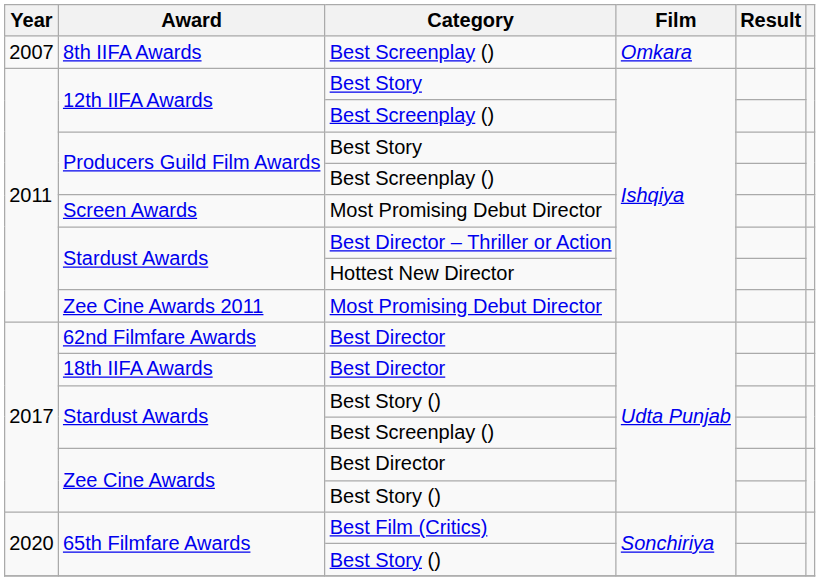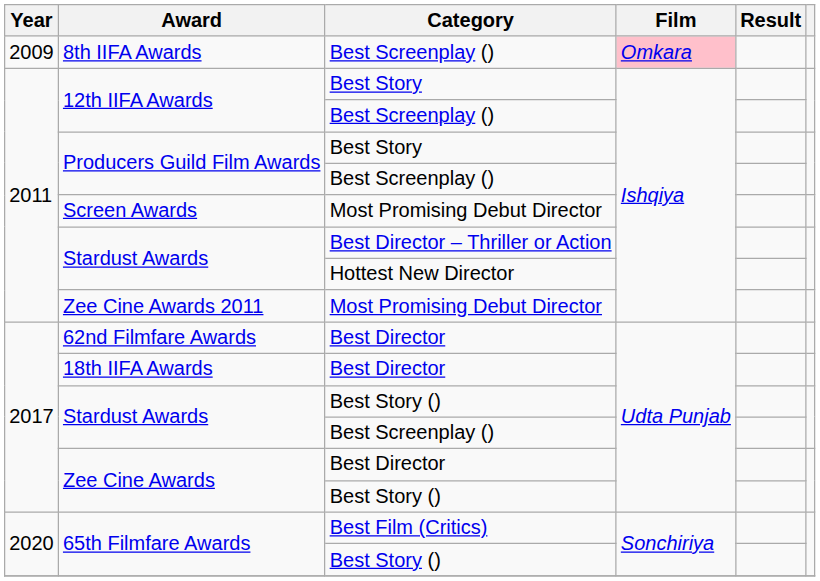8th IIFA Awards | Year: 2007 -> 2009
8th IIFA Awards | Film: no background -> pink background
